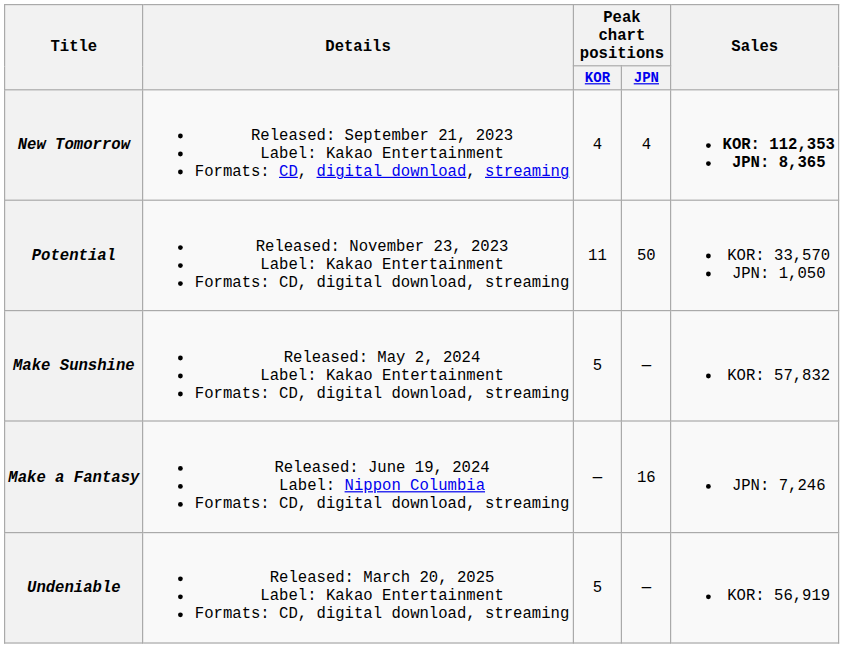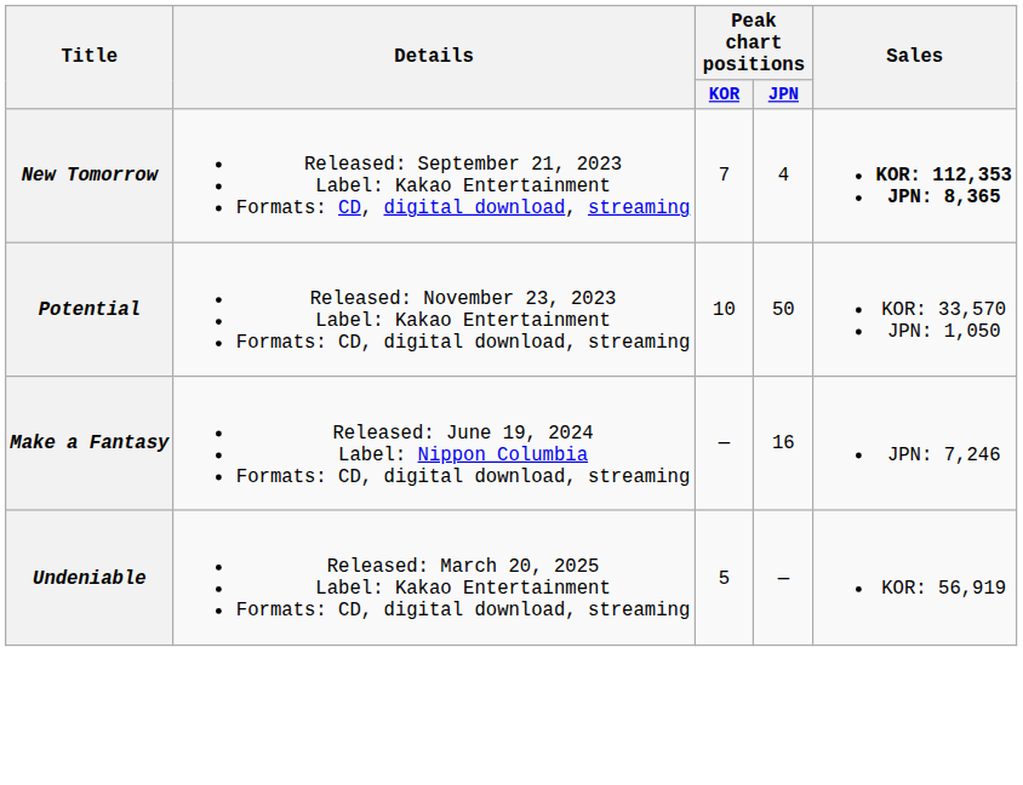New Tomorrow | Peak chart positions / KOR: 4 -> 7
Potential | Peak chart positions / KOR: 11 -> 10
- row: Make Sunshine | Released: May 2, 2024 Label: Kakao Entertainment Formats: CD, digital download, streaming | 5 | — | KOR: 57,832
